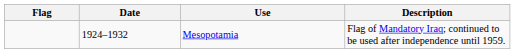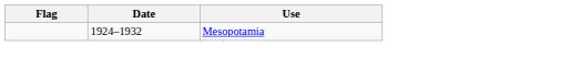- column: Description | Flag of Mandatory Iraq; continued to be used after independence until 1959.
